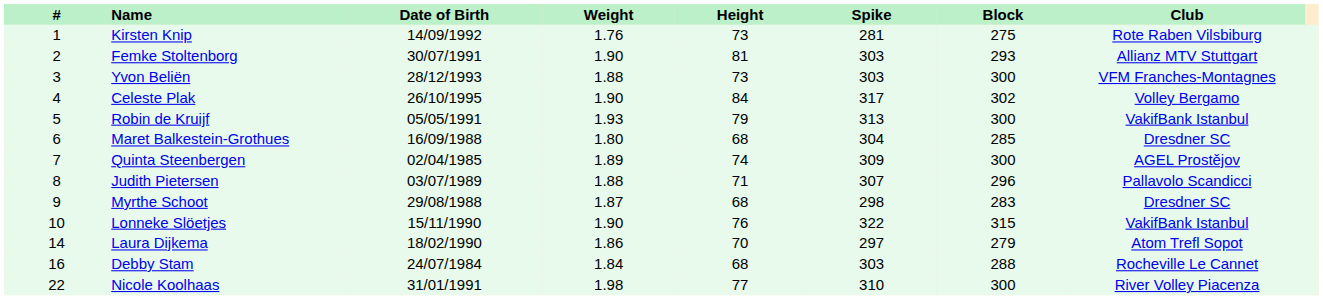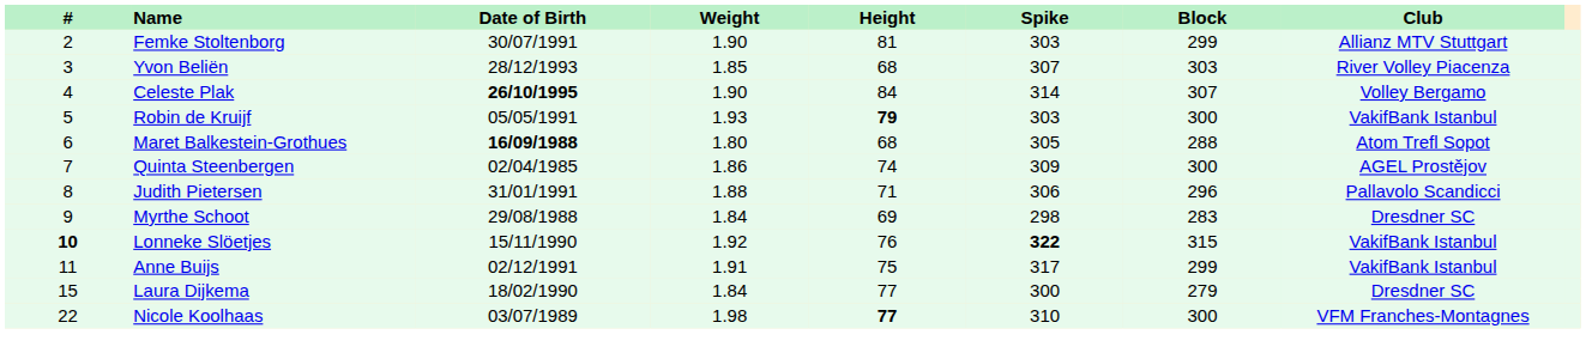- row: 1 | Kirsten Knip | 14/09/1992 | 1.76 | 73 | 281 | 275 | Rote Raben Vilsbiburg
Femke Stoltenborg | Block: 293 -> 299
Yvon Beliën | Weight: 1.88 -> 1.85
Yvon Beliën | Height: 73 -> 68
Yvon Beliën | Spike: 303 -> 307
Yvon Beliën | Block: 300 -> 303
Yvon Beliën | Club: VFM Franches-Montagnes -> River Volley Piacenza
Celeste Plak | Date of Birth: normal -> bold
Celeste Plak | Spike: 317 -> 314
Celeste Plak | Block: 302 -> 307
Robin de Kruijf | Height: normal -> bold
Robin de Kruijf | Spike: 313 -> 303
Maret Balkestein-Grothues | Date of Birth: normal -> bold
Maret Balkestein-Grothues | Spike: 304 -> 305
Maret Balkestein-Grothues | Block: 285 -> 288
Maret Balkestein-Grothues | Club: Dresdner SC -> Atom Trefl Sopot
Quinta Steenbergen | Weight: 1.89 -> 1.86
Judith Pietersen | Date of Birth: 03/07/1989 -> 31/01/1991
Judith Pietersen | Spike: 307 -> 306
Myrthe Schoot | Weight: 1.87 -> 1.84
Myrthe Schoot | Height: 68 -> 69
Lonneke Slöetjes | #: normal -> bold
Lonneke Slöetjes | Weight: 1.90 -> 1.92
Lonneke Slöetjes | Spike: normal -> bold
+ row: 11 | Anne Buijs | 02/12/1991 | 1.91 | 75 | 317 | 299 | VakifBank Istanbul
Laura Dijkema | #: 14 -> 15
Laura Dijkema | Weight: 1.86 -> 1.84
Laura Dijkema | Height: 70 -> 77
Laura Dijkema | Spike: 297 -> 300
Laura Dijkema | Club: Atom Trefl Sopot -> Dresdner SC
- row: 16 | Debby Stam | 24/07/1984 | 1.84 | 68 | 303 | 288 | Rocheville Le Cannet
Nicole Koolhaas | Date of Birth: 31/01/1991 -> 03/07/1989
Nicole Koolhaas | Height: normal -> bold
Nicole Koolhaas | Club: River Volley Piacenza -> VFM Franches-Montagnes
